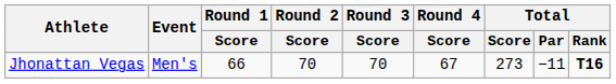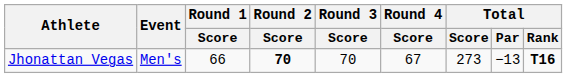Jhonattan Vegas | Round 2 / Score: normal -> bold
Jhonattan Vegas | Total / Par: −11 -> −13
